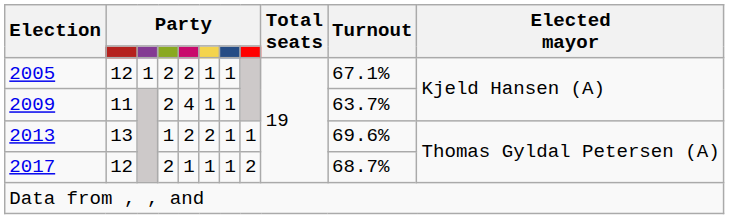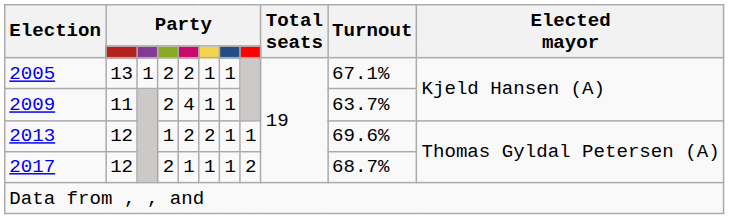2005 | column 2: 12 -> 13
2013 | column 2: 13 -> 12
